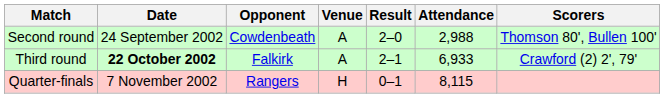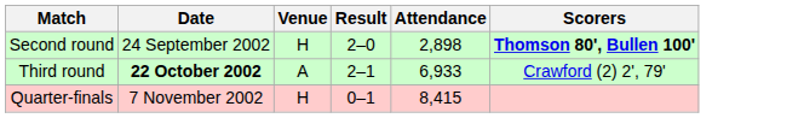- column: Opponent | Cowdenbeath | Falkirk | Rangers
Second round | Venue: A -> H
Second round | Attendance: 2,988 -> 2,898
Second round | Scorers: normal -> bold
Quarter-finals | Attendance: 8,115 -> 8,415
